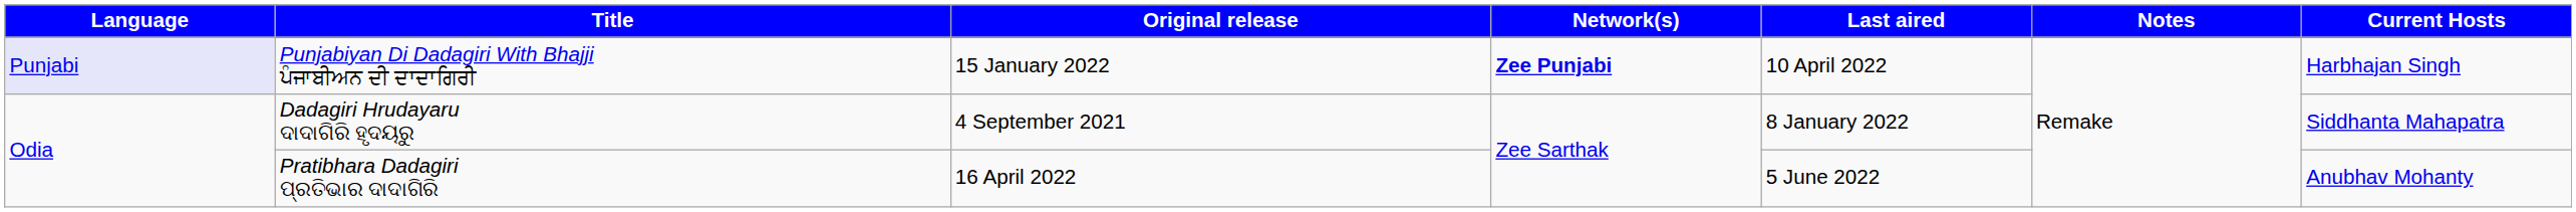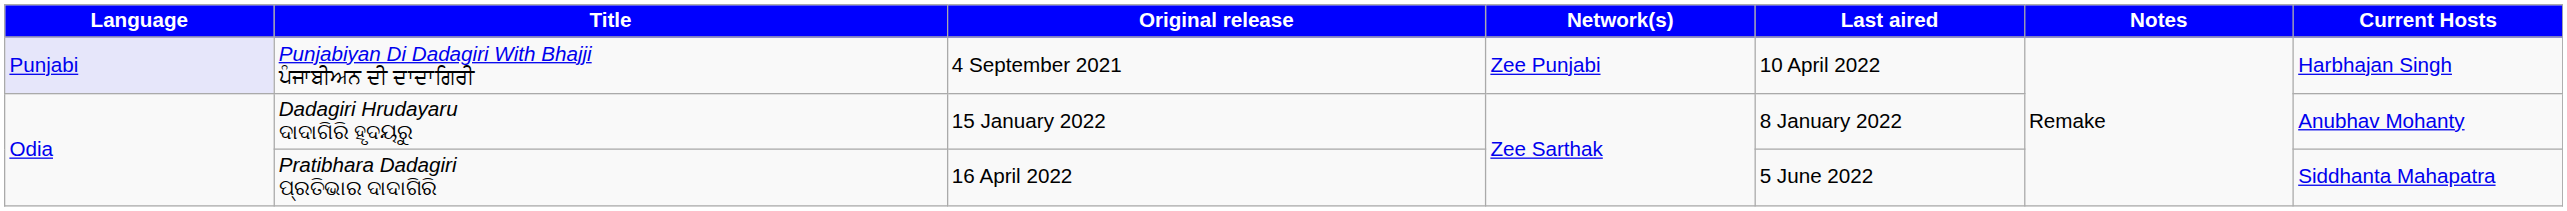Punjabiyan Di Dadagiri With Bhajji ਪੰਜਾਬੀਅਨ ਦੀ ਦਾਦਾਗਿਰੀ | Original release: 15 January 2022 -> 4 September 2021
Punjabiyan Di Dadagiri With Bhajji ਪੰਜਾਬੀਅਨ ਦੀ ਦਾਦਾਗਿਰੀ | Network(s): bold -> normal
Dadagiri Hrudayaru ଦାଦାଗିରି ହୃଦୟରୁ | Original release: 4 September 2021 -> 15 January 2022
Dadagiri Hrudayaru ଦାଦାଗିରି ହୃଦୟରୁ | Current Hosts: Siddhanta Mahapatra -> Anubhav Mohanty
Pratibhara Dadagiri ପ୍ରତିଭାର ଦାଦାଗିରି | Current Hosts: Anubhav Mohanty -> Siddhanta Mahapatra
